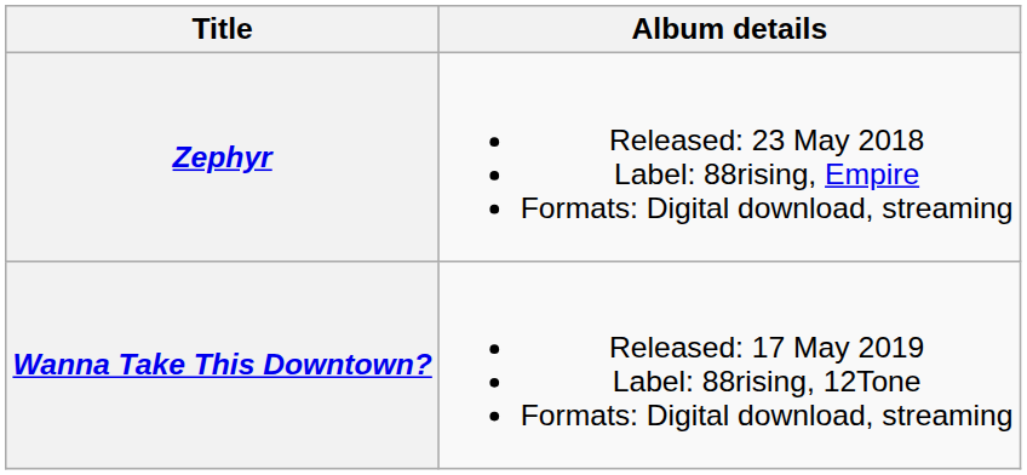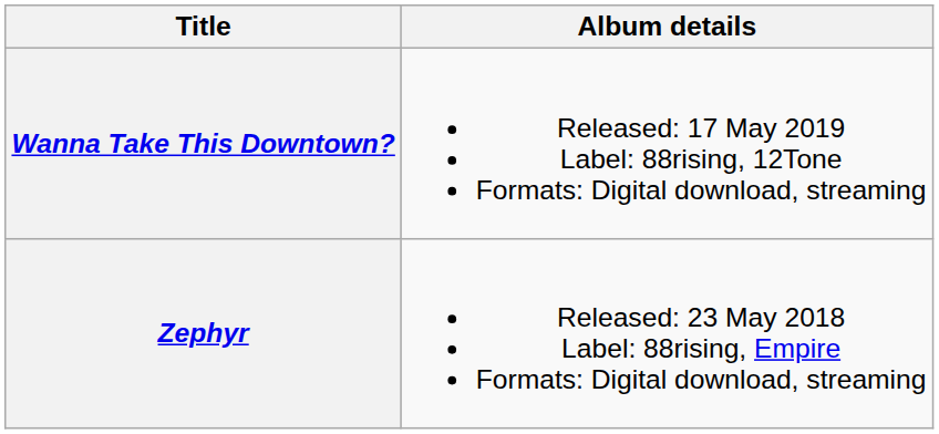rows swapped: Zephyr <-> Wanna Take This Downtown?
